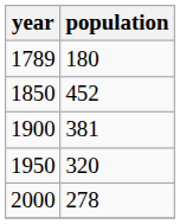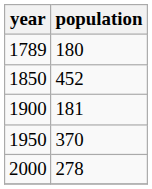1900 | population: 381 -> 181
1950 | population: 320 -> 370
